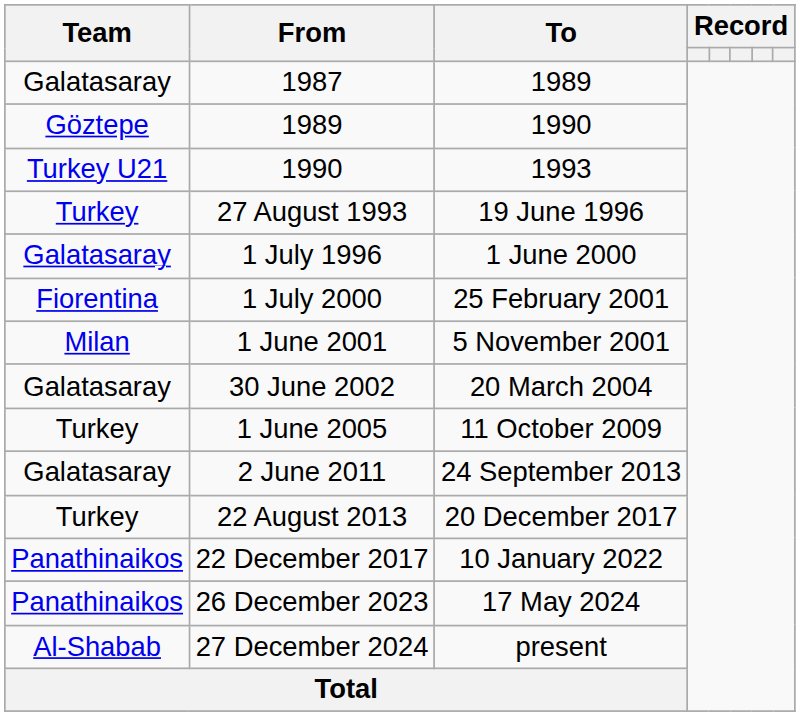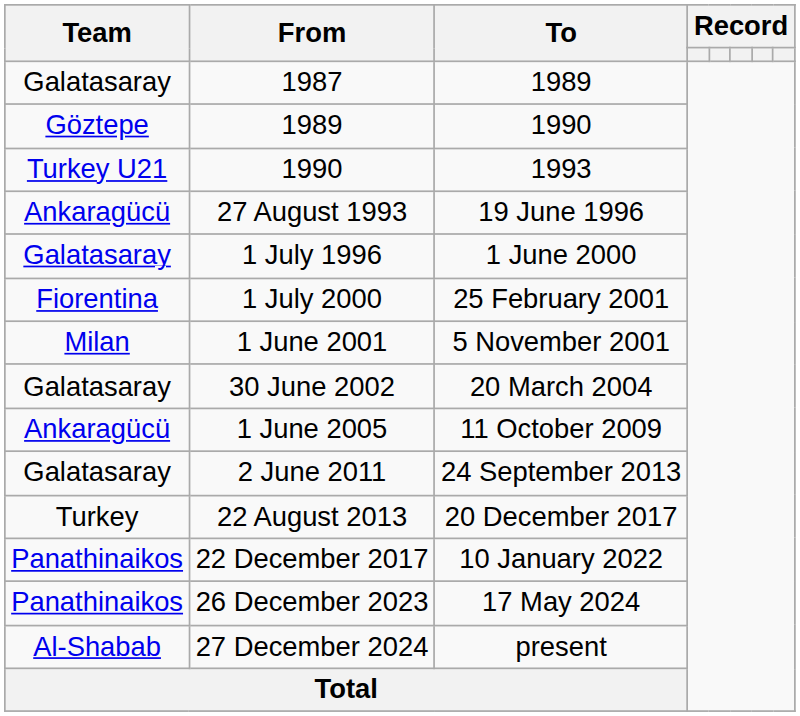27 August 1993 | Team: Turkey -> Ankaragücü
1 June 2005 | Team: Turkey -> Ankaragücü
